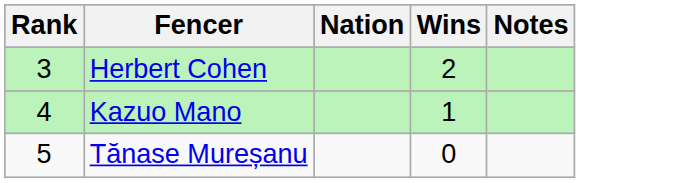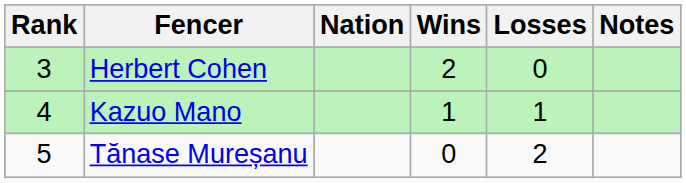+ column: Losses | 0 | 1 | 2
